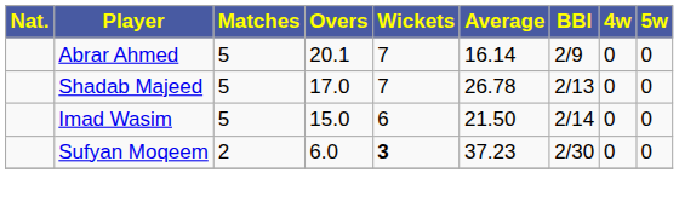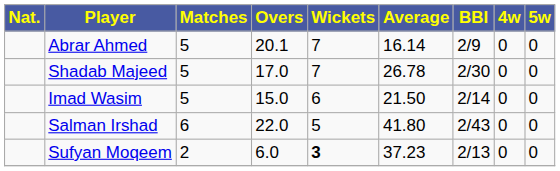Shadab Majeed | BBI: 2/13 -> 2/30
+ row: Salman Irshad | 6 | 22.0 | 5 | 41.80 | 2/43 | 0 | 0
Sufyan Moqeem | BBI: 2/30 -> 2/13
